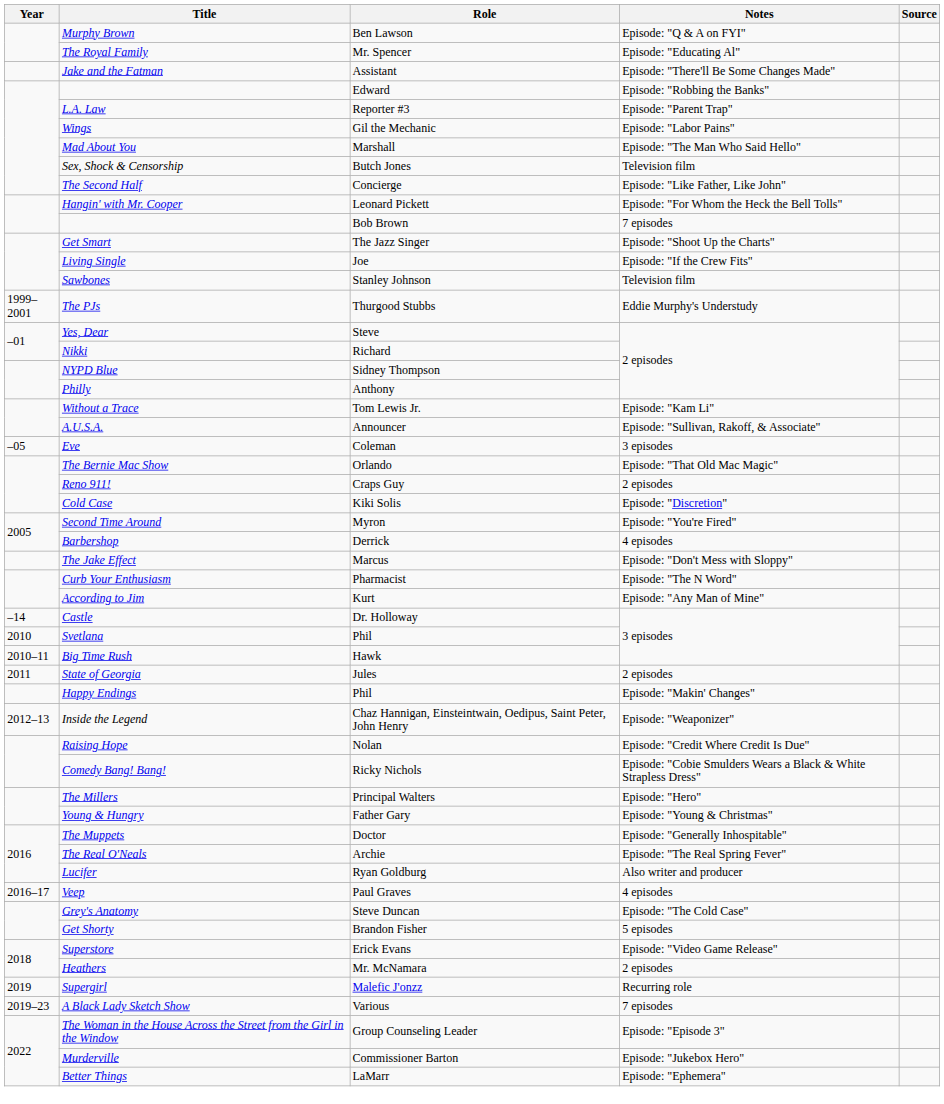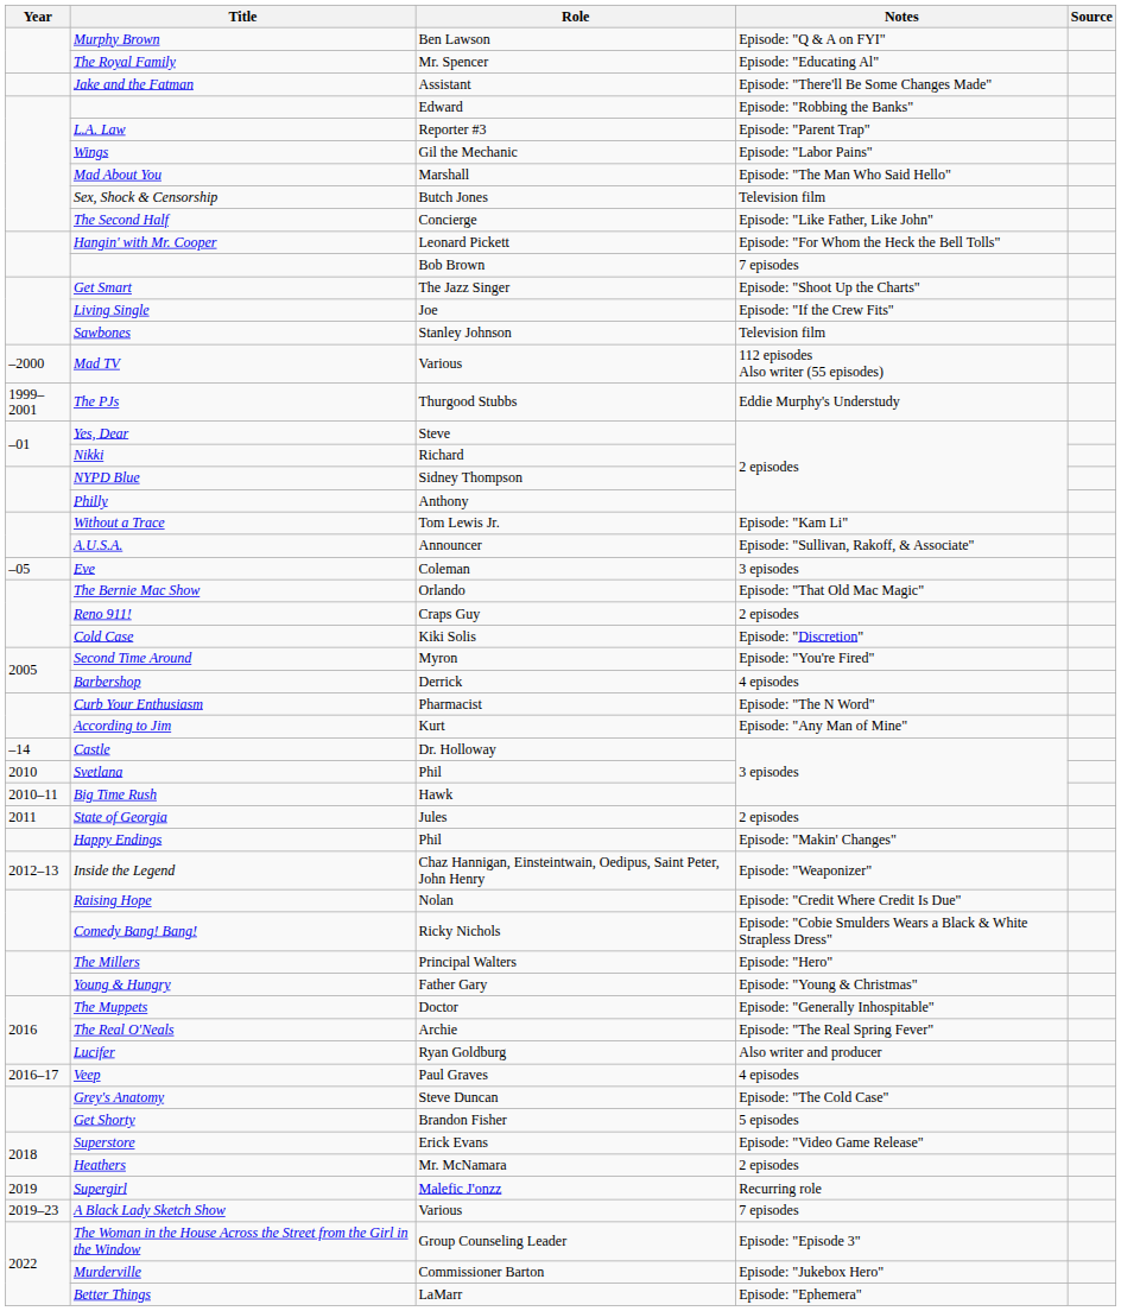+ row: –2000 | Mad TV | Various | 112 episodes Also writer (55 episodes)
- row: The Jake Effect | Marcus | Episode: "Don't Mess with Sloppy"
